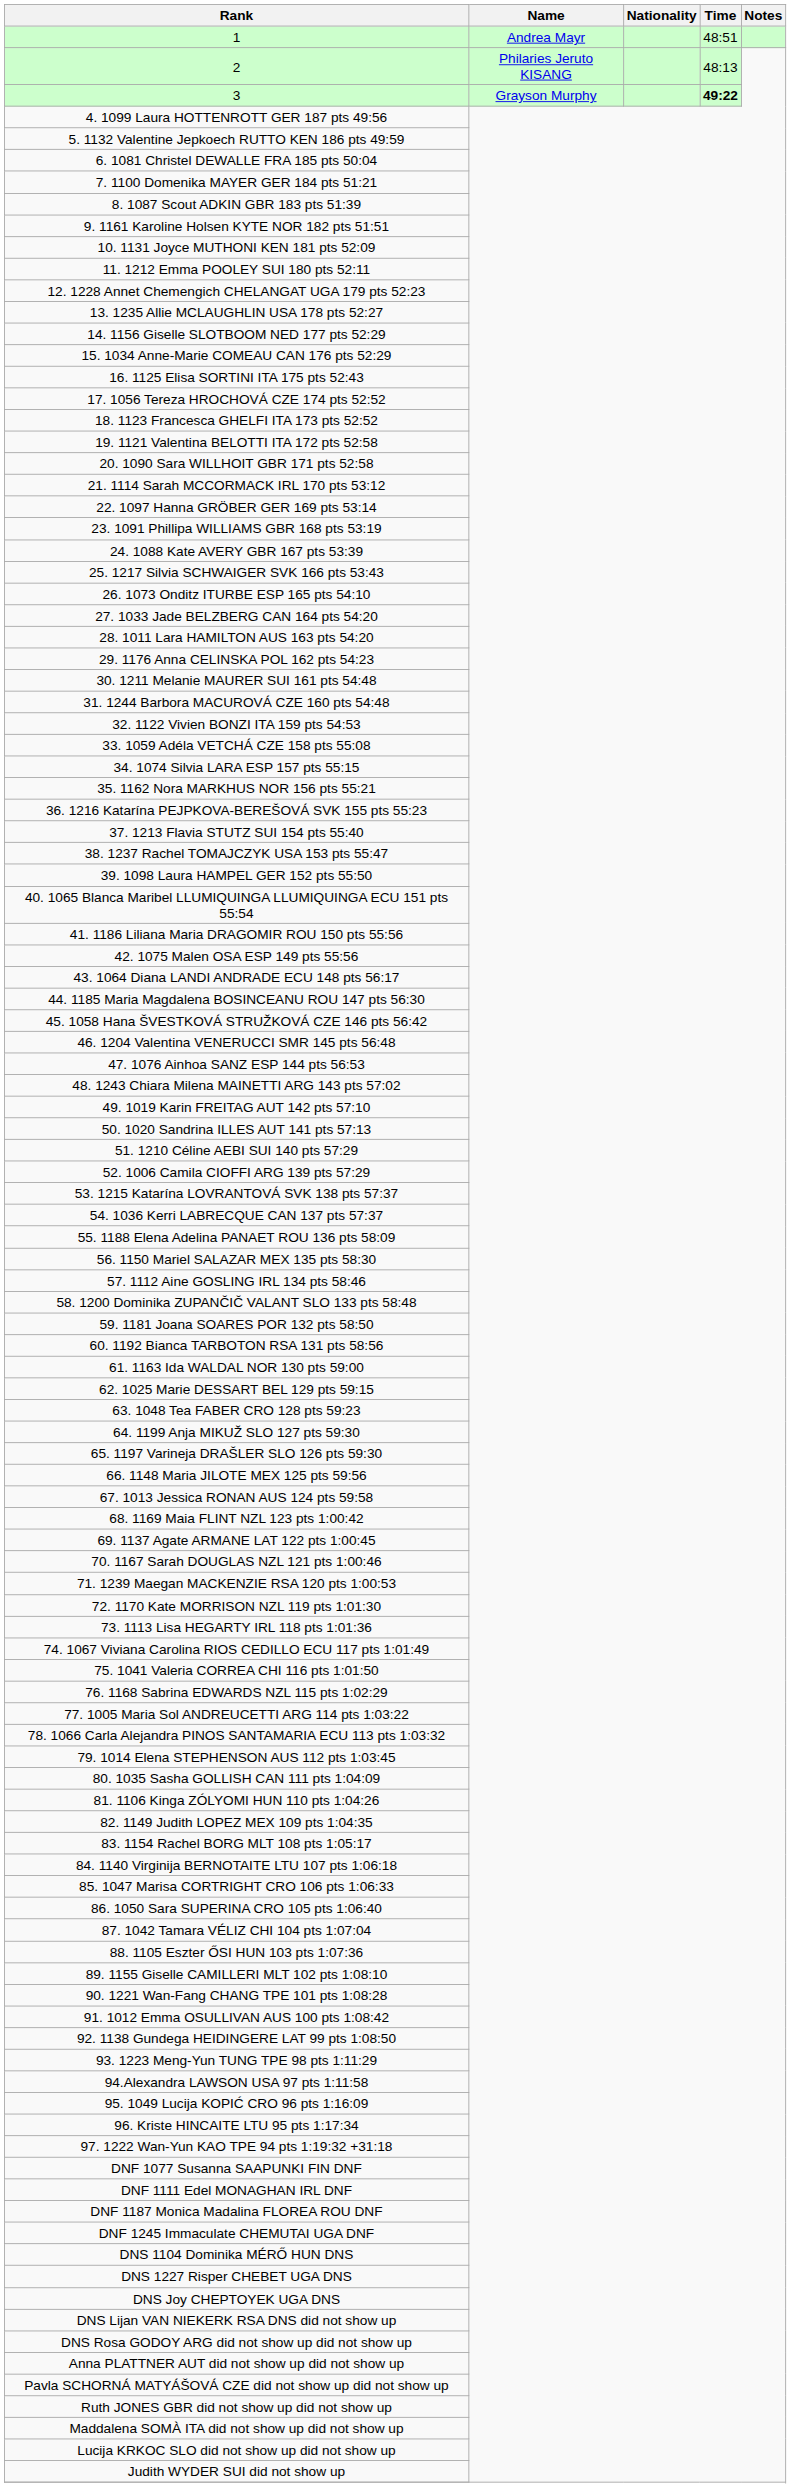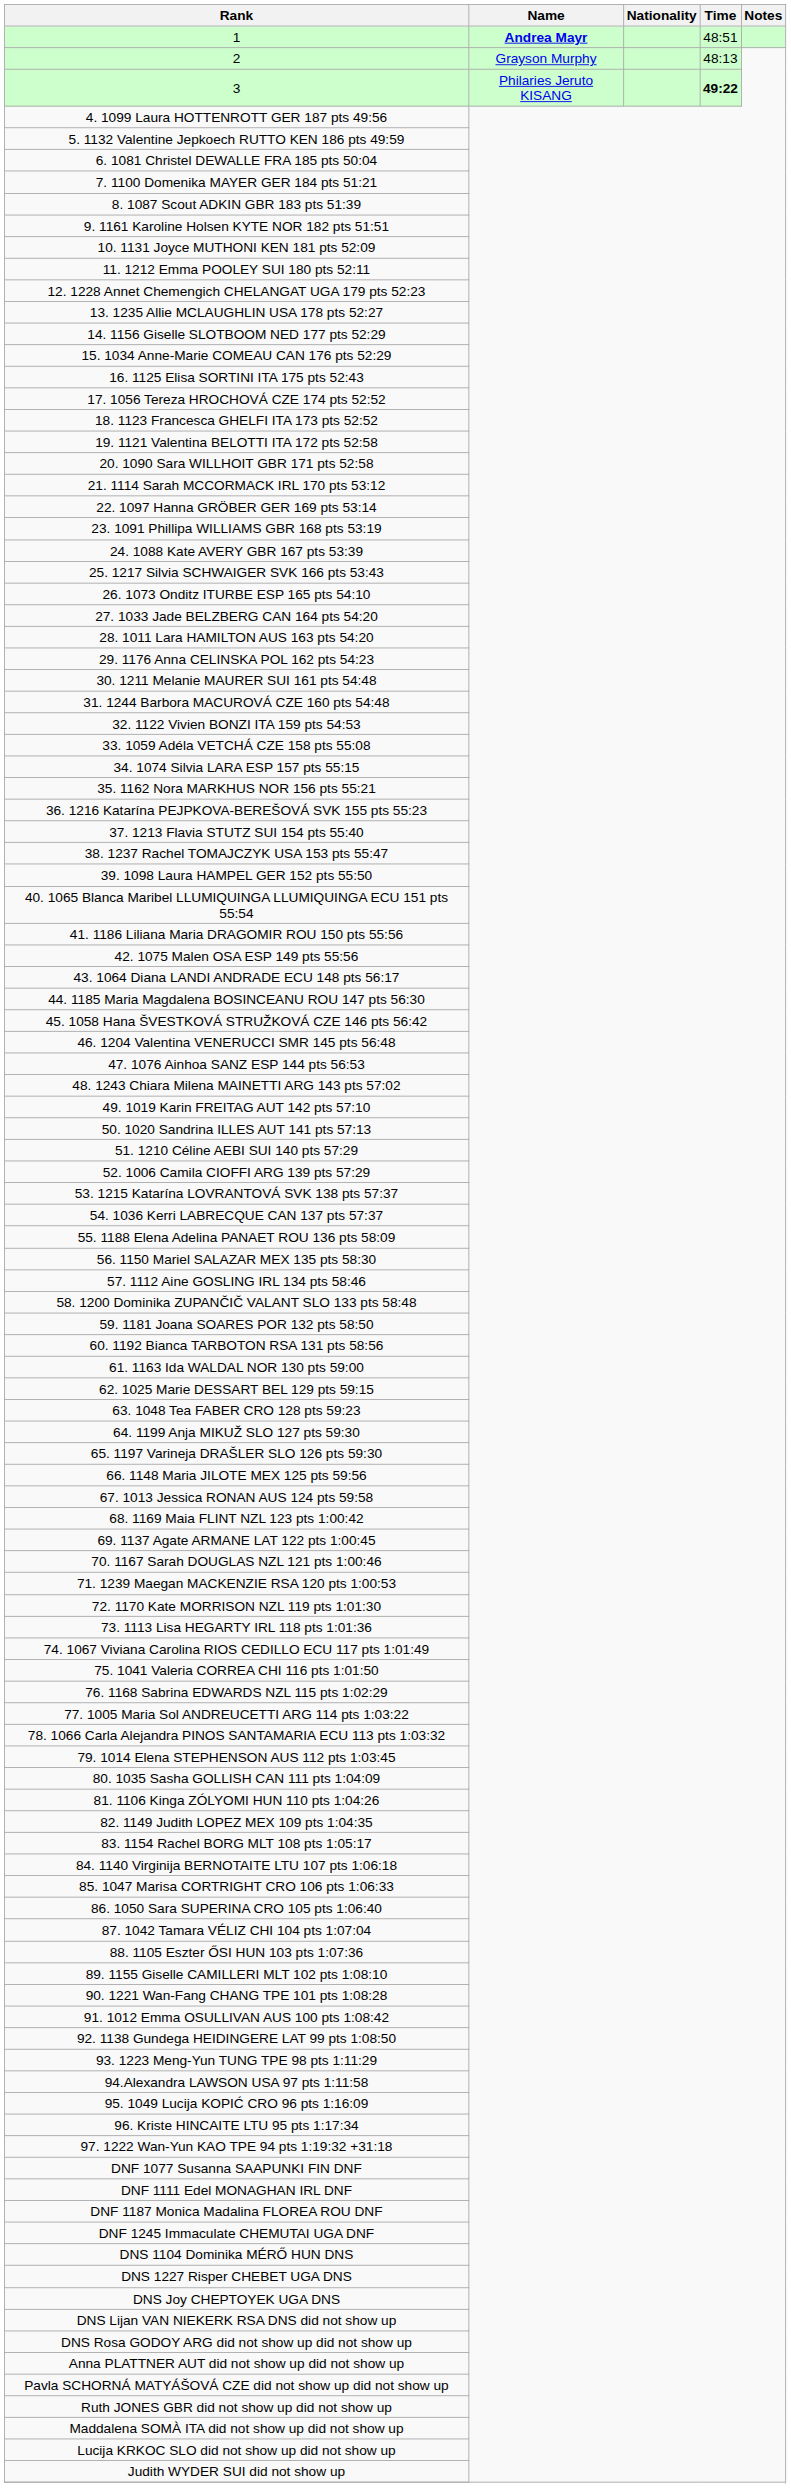1 | Name: normal -> bold
2 | Name: Philaries Jeruto KISANG -> Grayson Murphy
3 | Name: Grayson Murphy -> Philaries Jeruto KISANG
